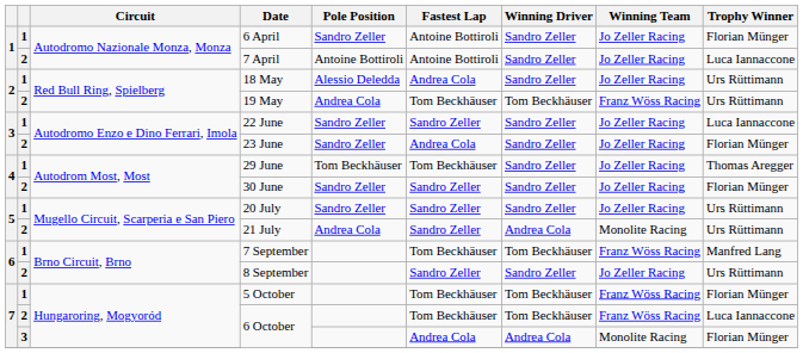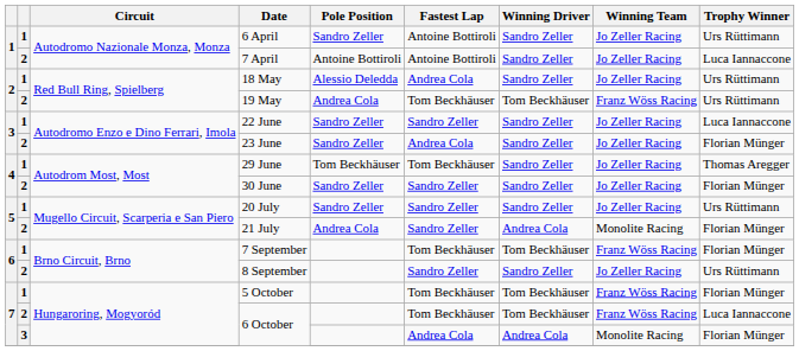6 April | Trophy Winner: Florian Münger -> Urs Rüttimann
21 July | Trophy Winner: Urs Rüttimann -> Florian Münger
7 September | Trophy Winner: Manfred Lang -> Florian Münger
